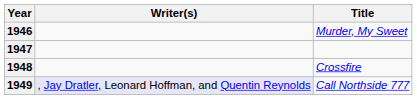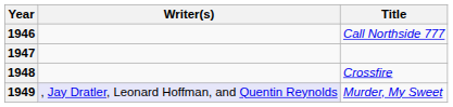1946 | Title: Murder, My Sweet -> Call Northside 777
1949 | Title: Call Northside 777 -> Murder, My Sweet
